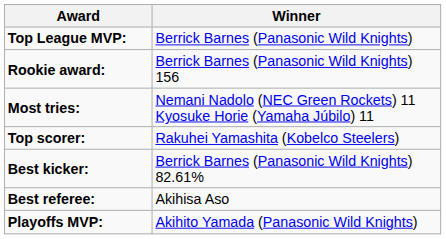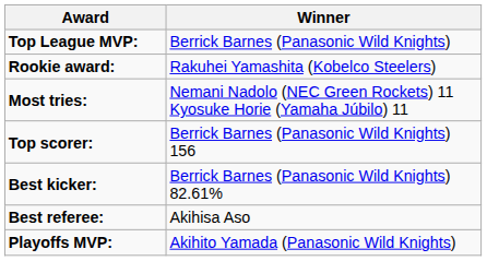Rookie award: | Winner: Berrick Barnes (Panasonic Wild Knights) 156 -> Rakuhei Yamashita (Kobelco Steelers)
Top scorer: | Winner: Rakuhei Yamashita (Kobelco Steelers) -> Berrick Barnes (Panasonic Wild Knights) 156
